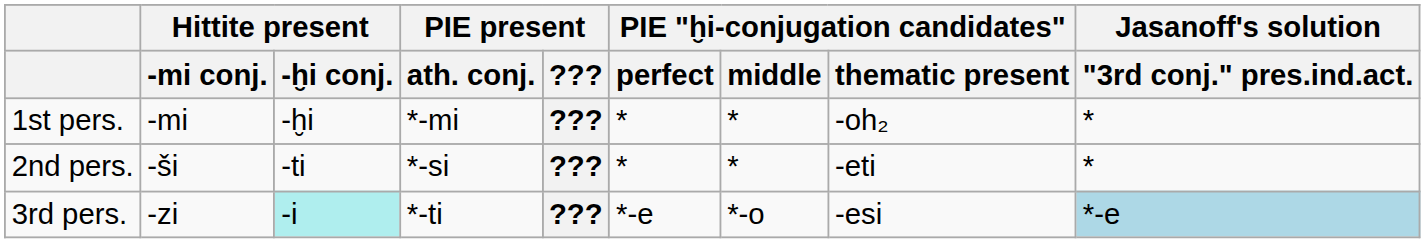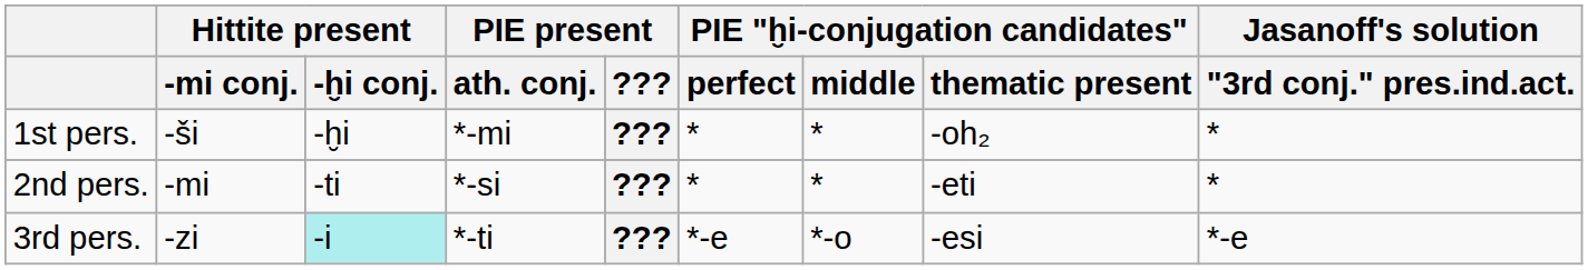1st pers. | Hittite present / -mi conj.: -mi -> -ši
2nd pers. | Hittite present / -mi conj.: -ši -> -mi
3rd pers. | Jasanoff's solution / "3rd conj." pres.ind.act.: lightblue background -> no background
